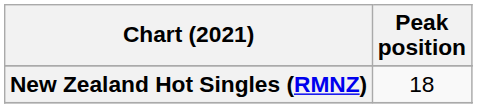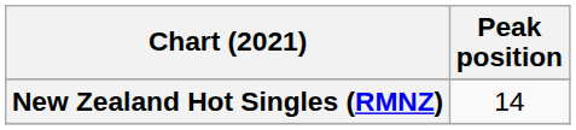New Zealand Hot Singles (RMNZ) | Peak position: 18 -> 14
